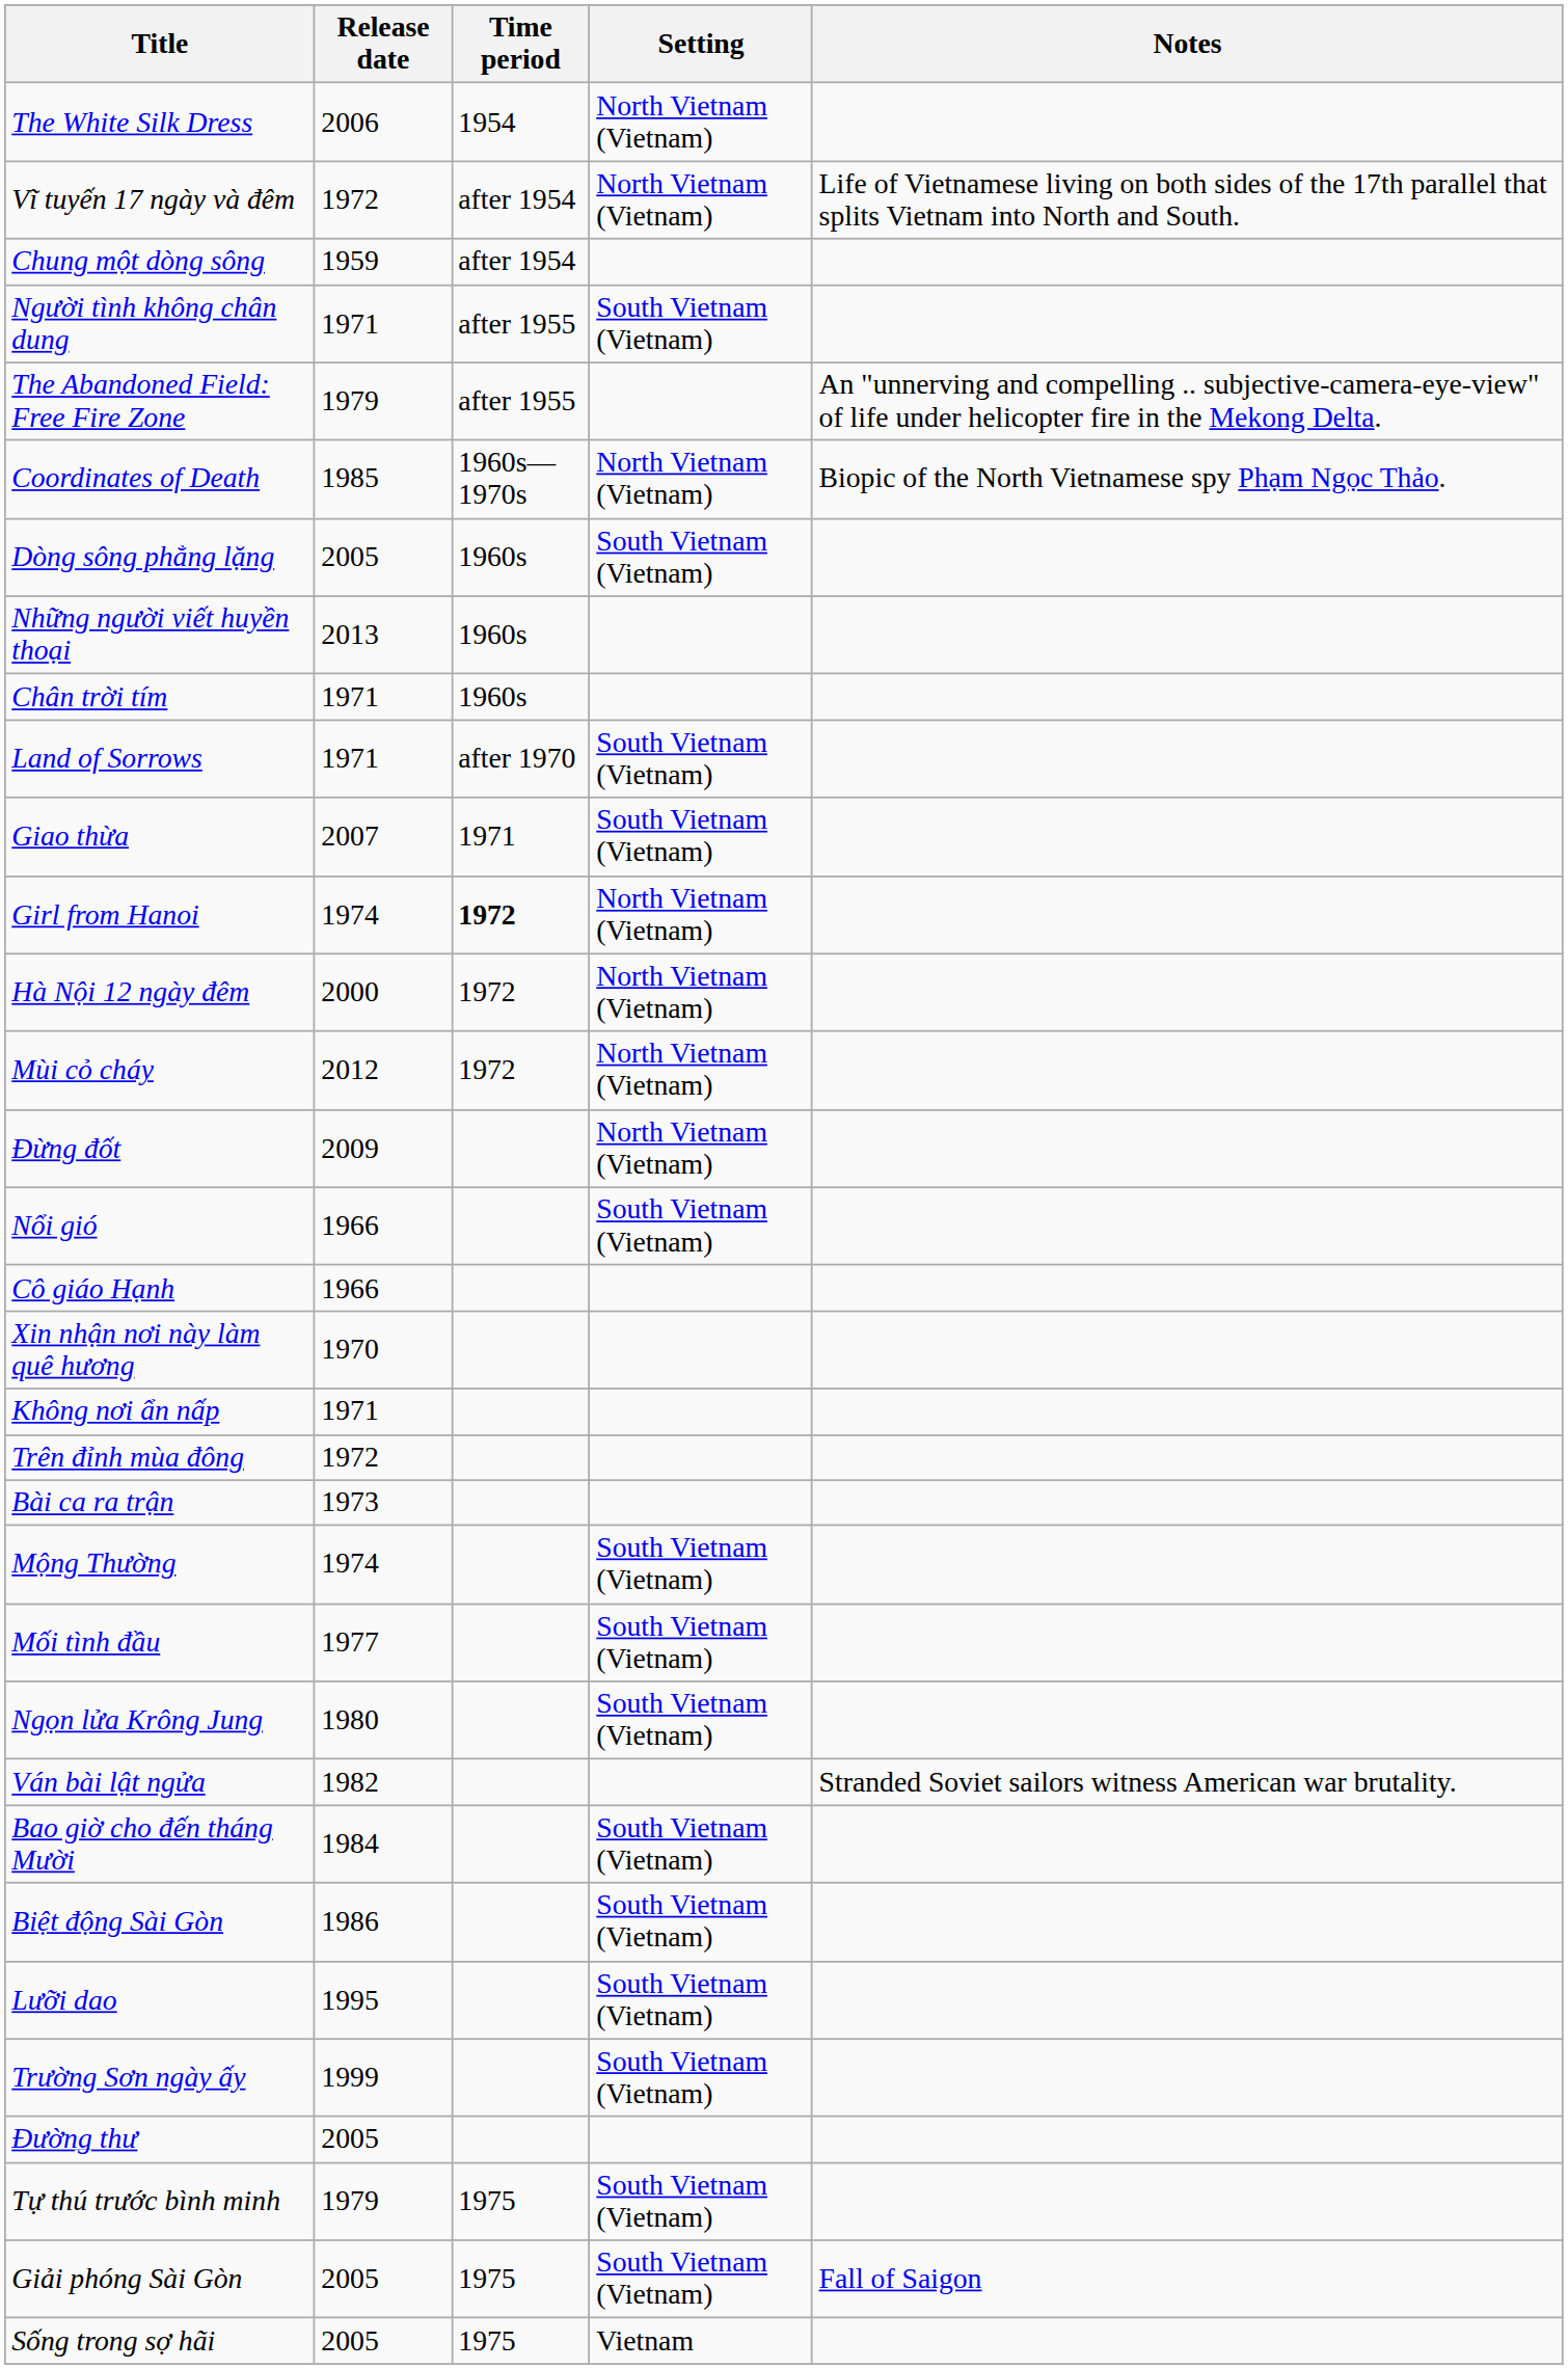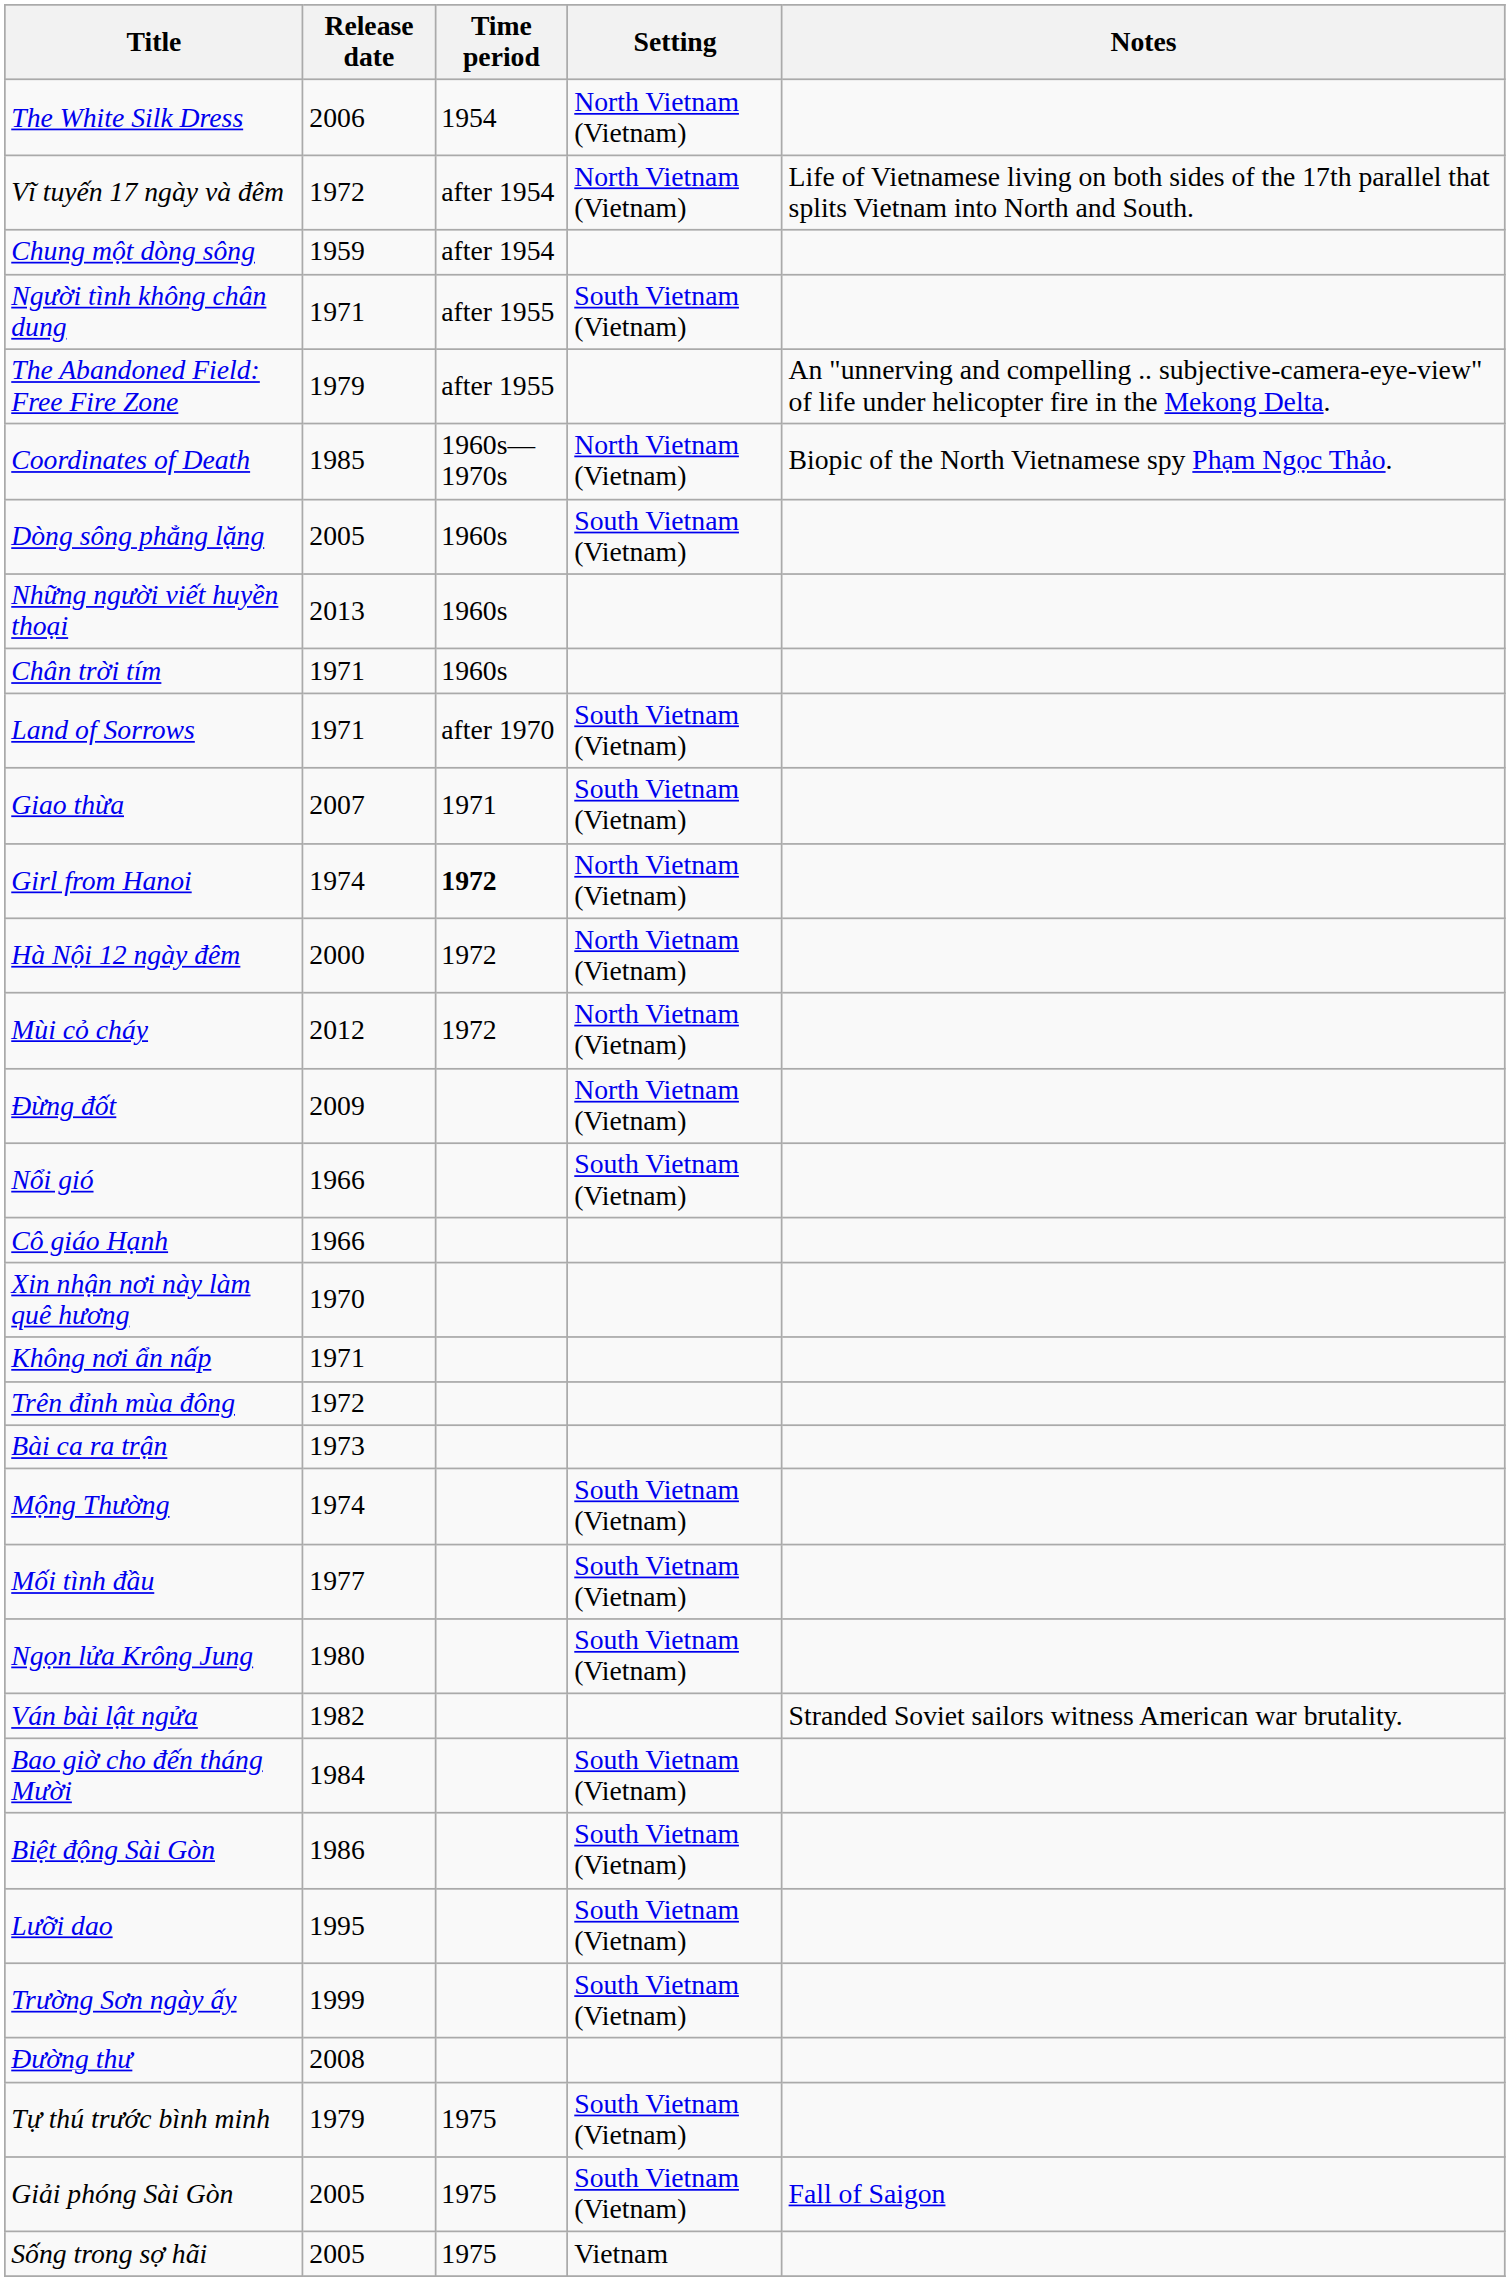Đường thư | Release date: 2005 -> 2008
